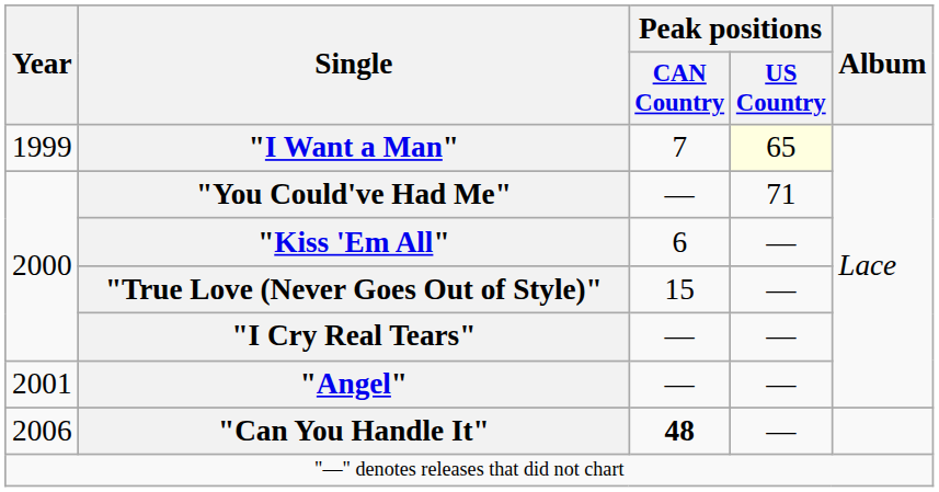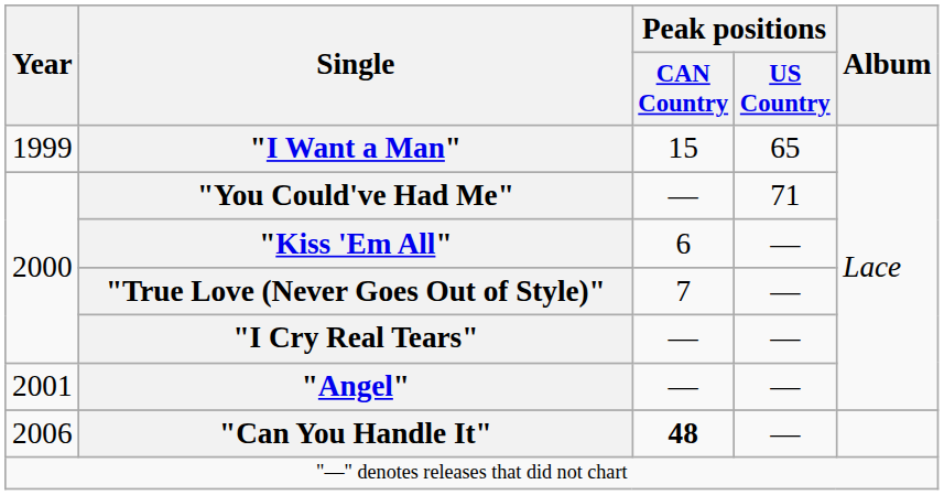"I Want a Man" | Peak positions / CAN Country: 7 -> 15
"I Want a Man" | Peak positions / US Country: lightyellow background -> no background
"True Love (Never Goes Out of Style)" | Peak positions / CAN Country: 15 -> 7
